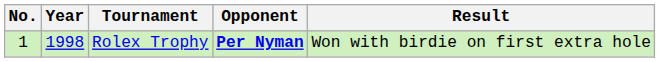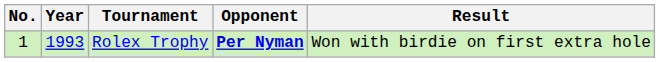Rolex Trophy | Year: 1998 -> 1993
